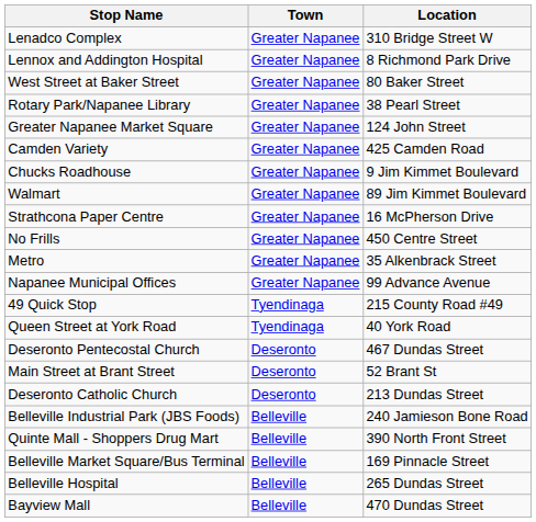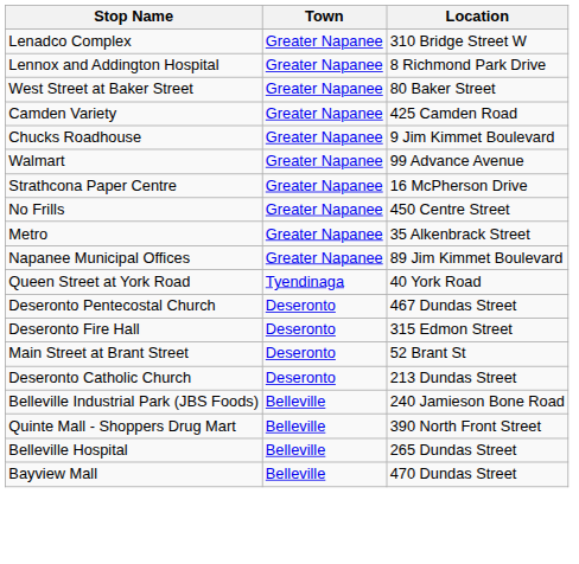- row: Rotary Park/Napanee Library | Greater Napanee | 38 Pearl Street
- row: Greater Napanee Market Square | Greater Napanee | 124 John Street
Walmart | Location: 89 Jim Kimmet Boulevard -> 99 Advance Avenue
Napanee Municipal Offices | Location: 99 Advance Avenue -> 89 Jim Kimmet Boulevard
- row: 49 Quick Stop | Tyendinaga | 215 County Road #49
+ row: Deseronto Fire Hall | Deseronto | 315 Edmon Street
- row: Belleville Market Square/Bus Terminal | Belleville | 169 Pinnacle Street
